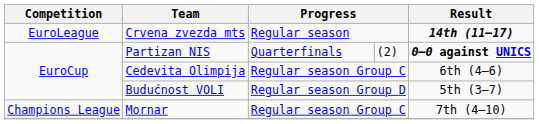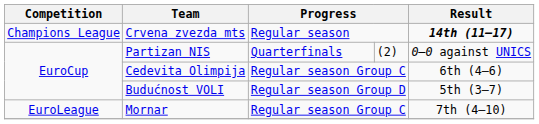Crvena zvezda mts | Competition: EuroLeague -> Champions League
Partizan NIS | Result: bold -> normal
Mornar | Competition: Champions League -> EuroLeague
